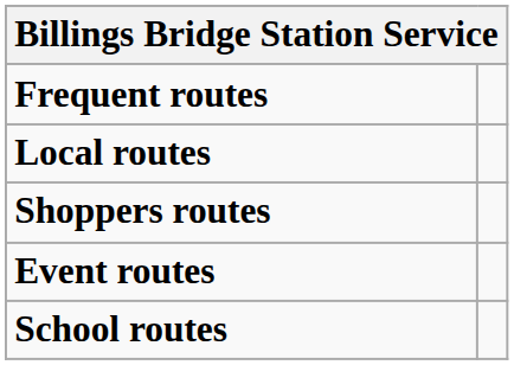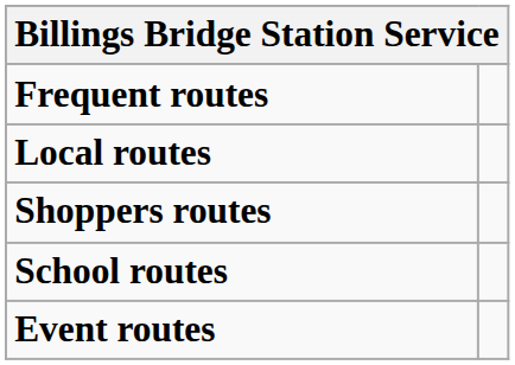rows swapped: Event routes <-> School routes
